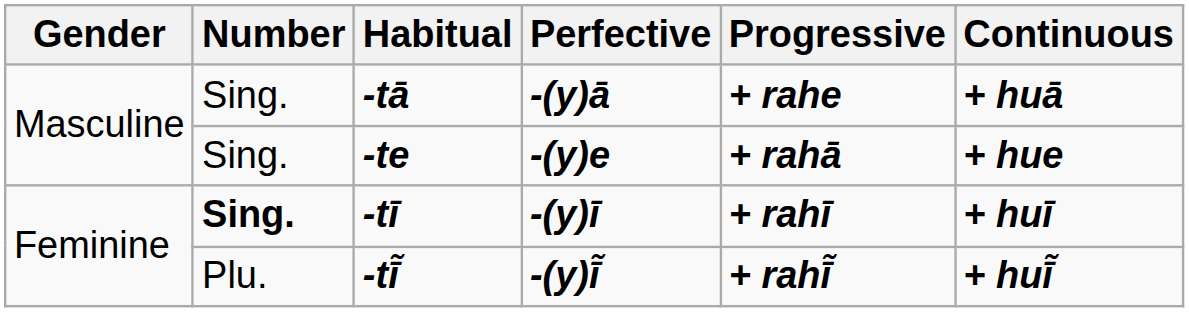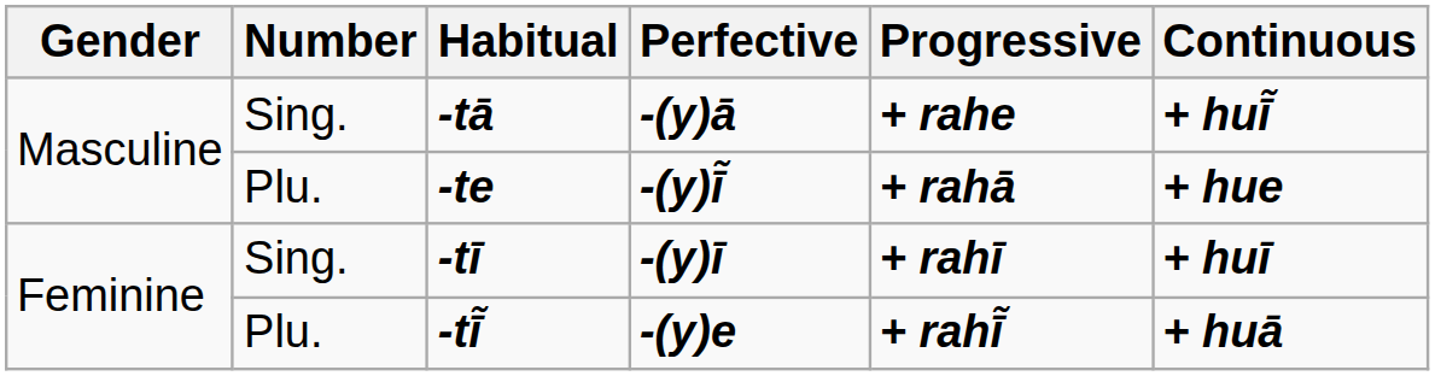-tā | Continuous: + huā -> + huī̃
-te | Number: Sing. -> Plu.
-te | Perfective: -(y)e -> -(y)ī̃
-tī | Number: bold -> normal
-tī̃ | Perfective: -(y)ī̃ -> -(y)e
-tī̃ | Continuous: + huī̃ -> + huā
